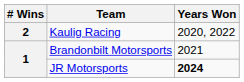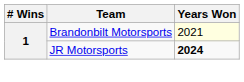- row: 2 | Kaulig Racing | 2020, 2022
Brandonbilt Motorsports | Years Won: no background -> lightyellow background
